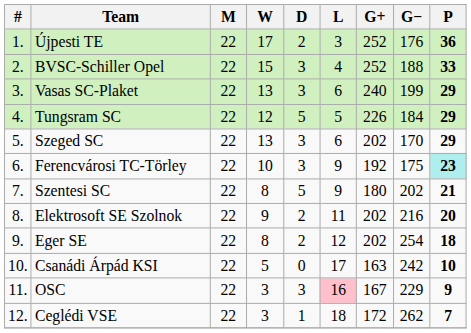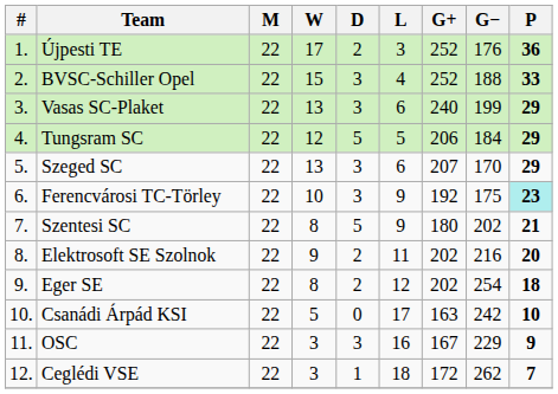Tungsram SC | G+: 226 -> 206
Szeged SC | G+: 202 -> 207
OSC | L: pink background -> no background
